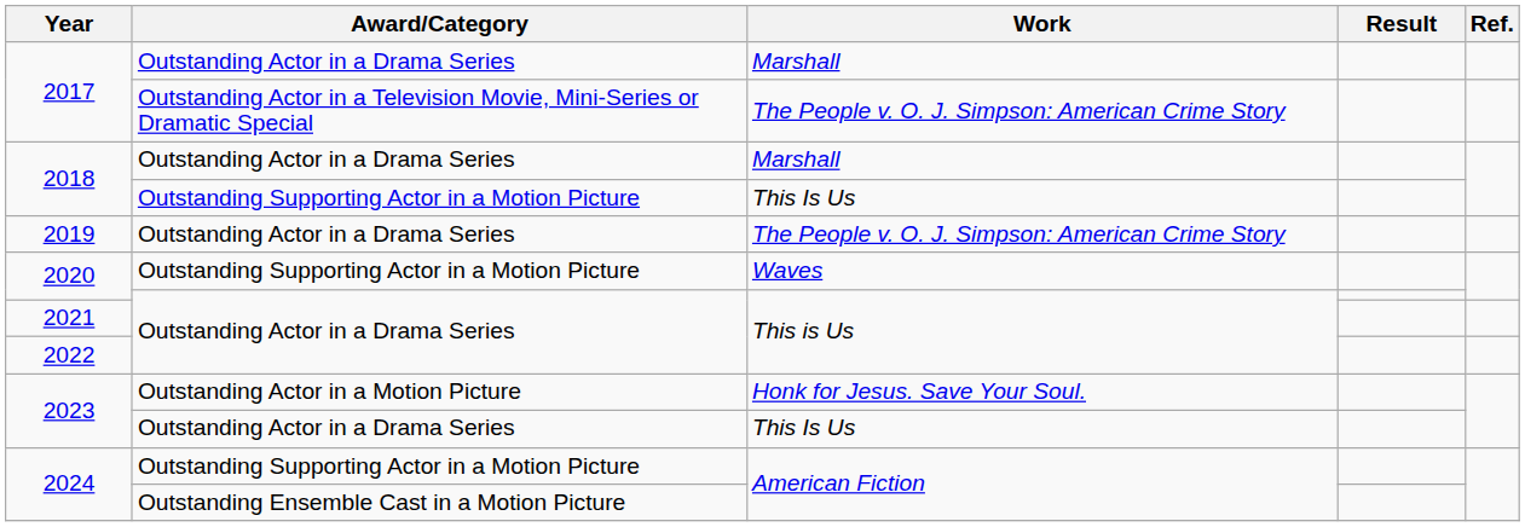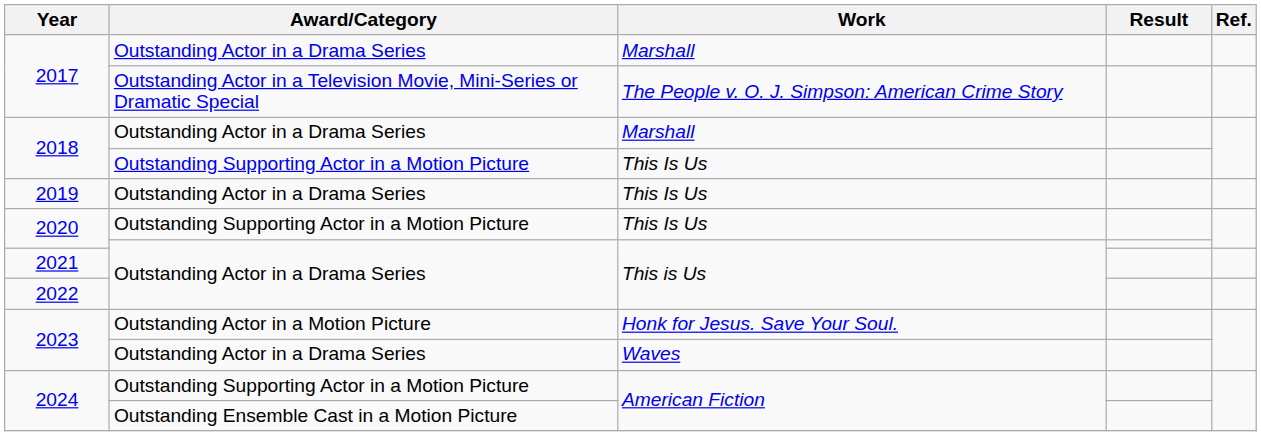2019 | Work: The People v. O. J. Simpson: American Crime Story -> This Is Us
2020 / Outstanding Supporting Actor in a Motion Picture | Work: Waves -> This Is Us
2023 / Outstanding Actor in a Drama Series | Work: This Is Us -> Waves
